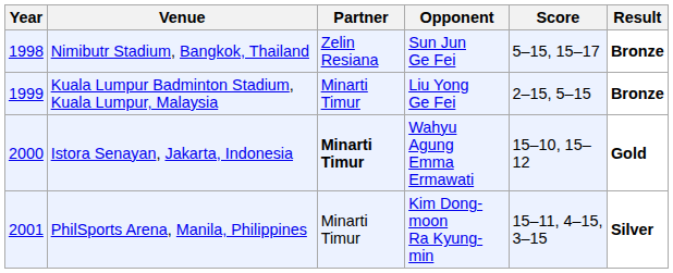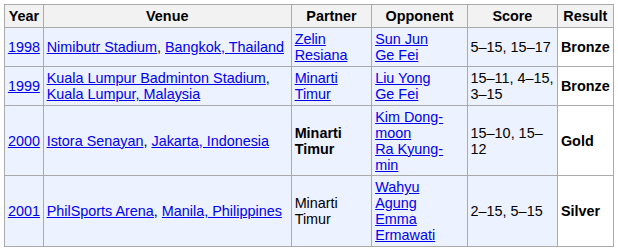Kuala Lumpur Badminton Stadium, Kuala Lumpur, Malaysia | Score: 2–15, 5–15 -> 15–11, 4–15, 3–15
Istora Senayan, Jakarta, Indonesia | Opponent: Wahyu Agung Emma Ermawati -> Kim Dong-moon Ra Kyung-min
PhilSports Arena, Manila, Philippines | Opponent: Kim Dong-moon Ra Kyung-min -> Wahyu Agung Emma Ermawati
PhilSports Arena, Manila, Philippines | Score: 15–11, 4–15, 3–15 -> 2–15, 5–15
